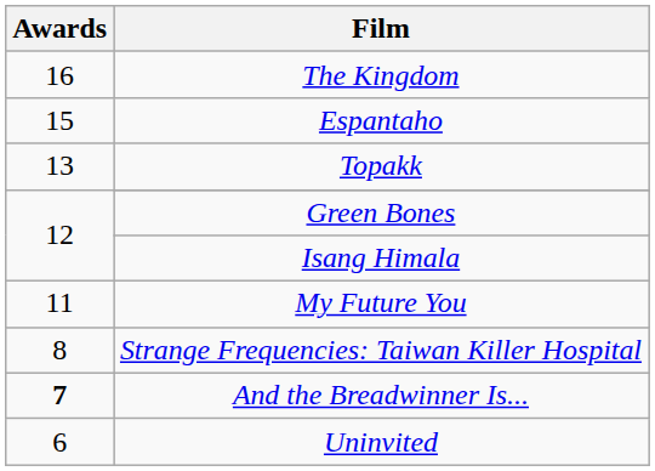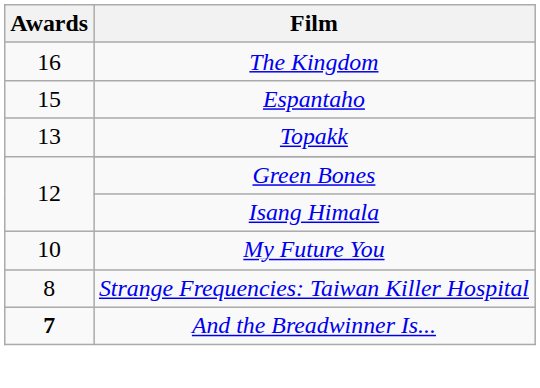My Future You | Awards: 11 -> 10
- row: 6 | Uninvited
